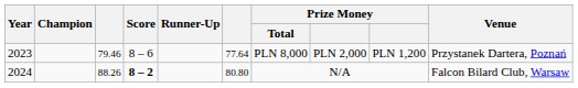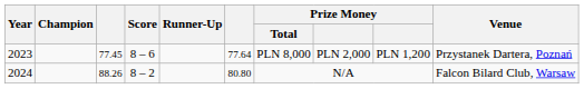2023 | column 3: 79.46 -> 77.45
2024 | Score: bold -> normal
